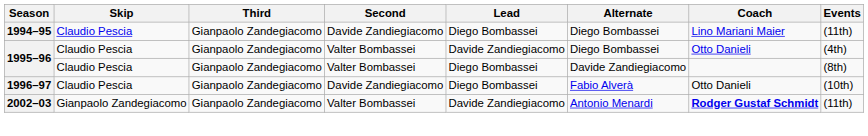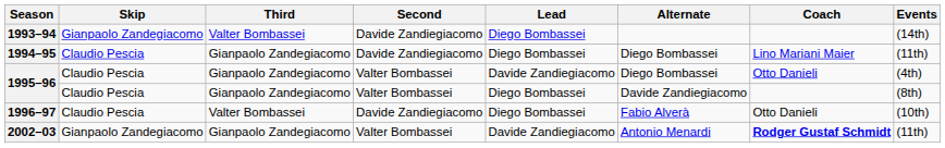+ row: 1993–94 | Gianpaolo Zandegiacomo | Valter Bombassei | Davide Zandiegiacomo | Diego Bombassei | (14th)
1996–97 | Third: Gianpaolo Zandegiacomo -> Valter Bombassei
